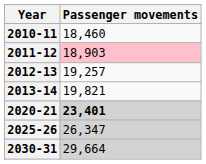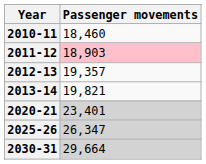2012-13 | Passenger movements: 19,257 -> 19,357
2020-21 | Passenger movements: bold -> normal
